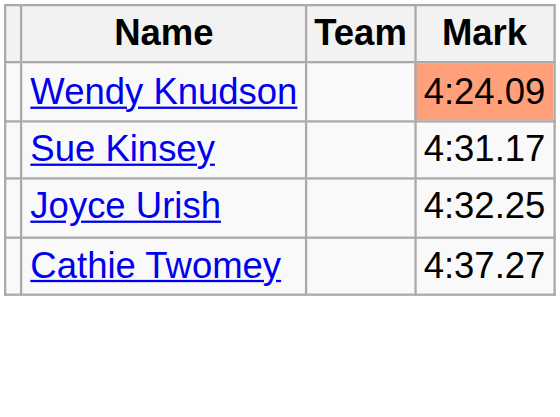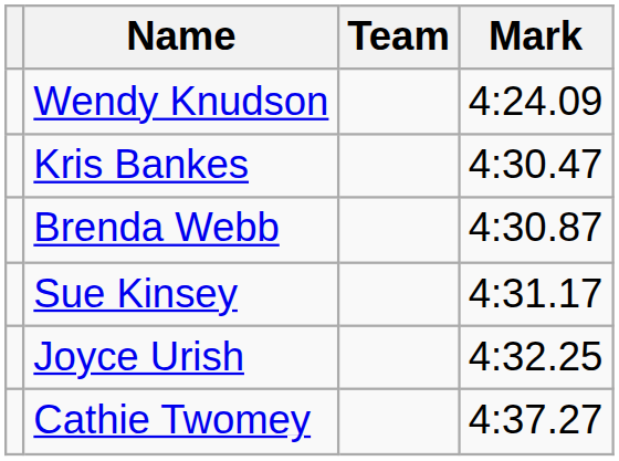Wendy Knudson | Mark: lightsalmon background -> no background
+ row: Kris Bankes | 4:30.47
+ row: Brenda Webb | 4:30.87
